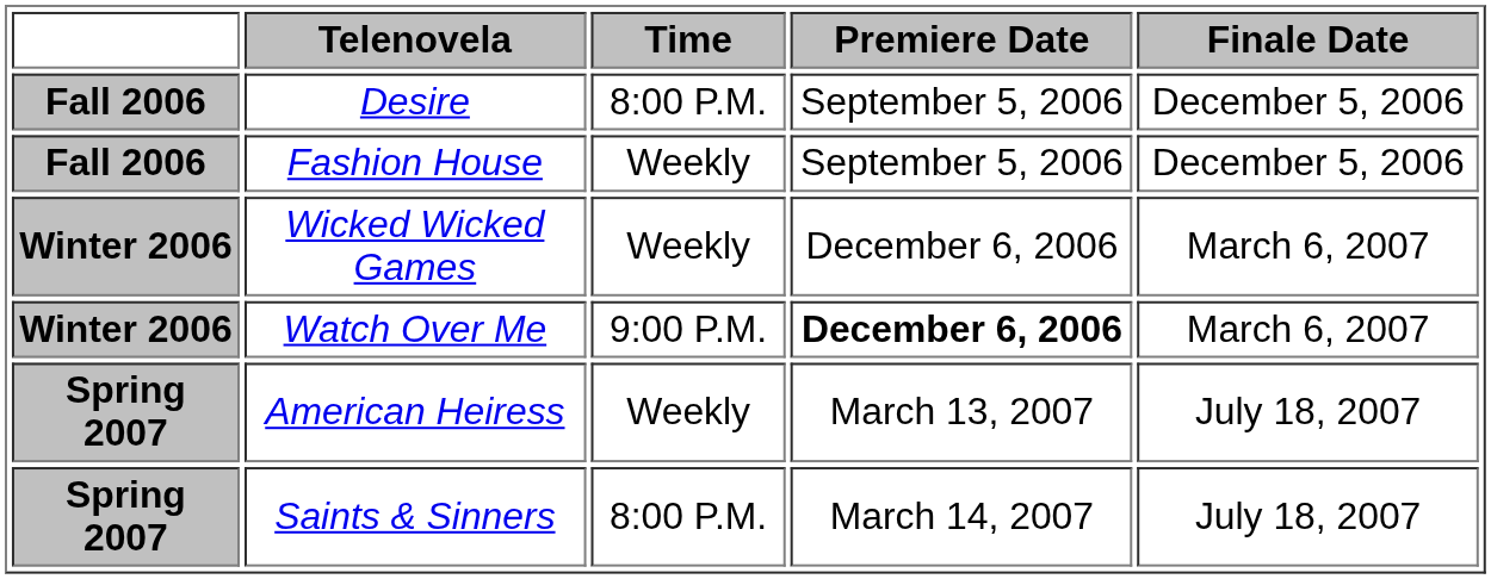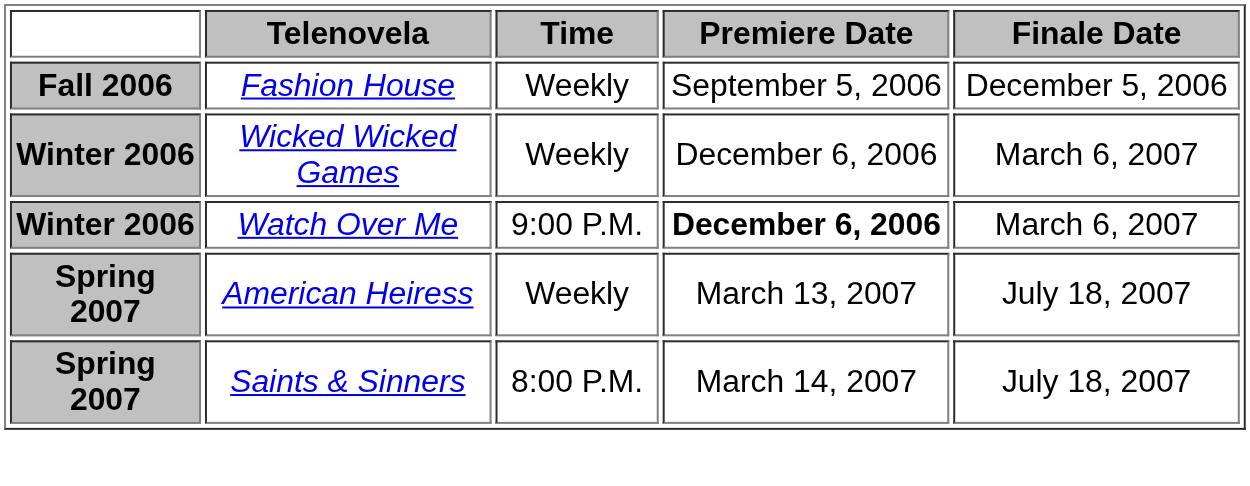- row: Fall 2006 | Desire | 8:00 P.M. | September 5, 2006 | December 5, 2006
